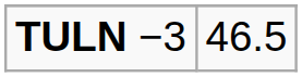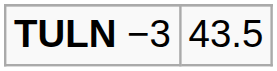TULN −3 | column 2: 46.5 -> 43.5
